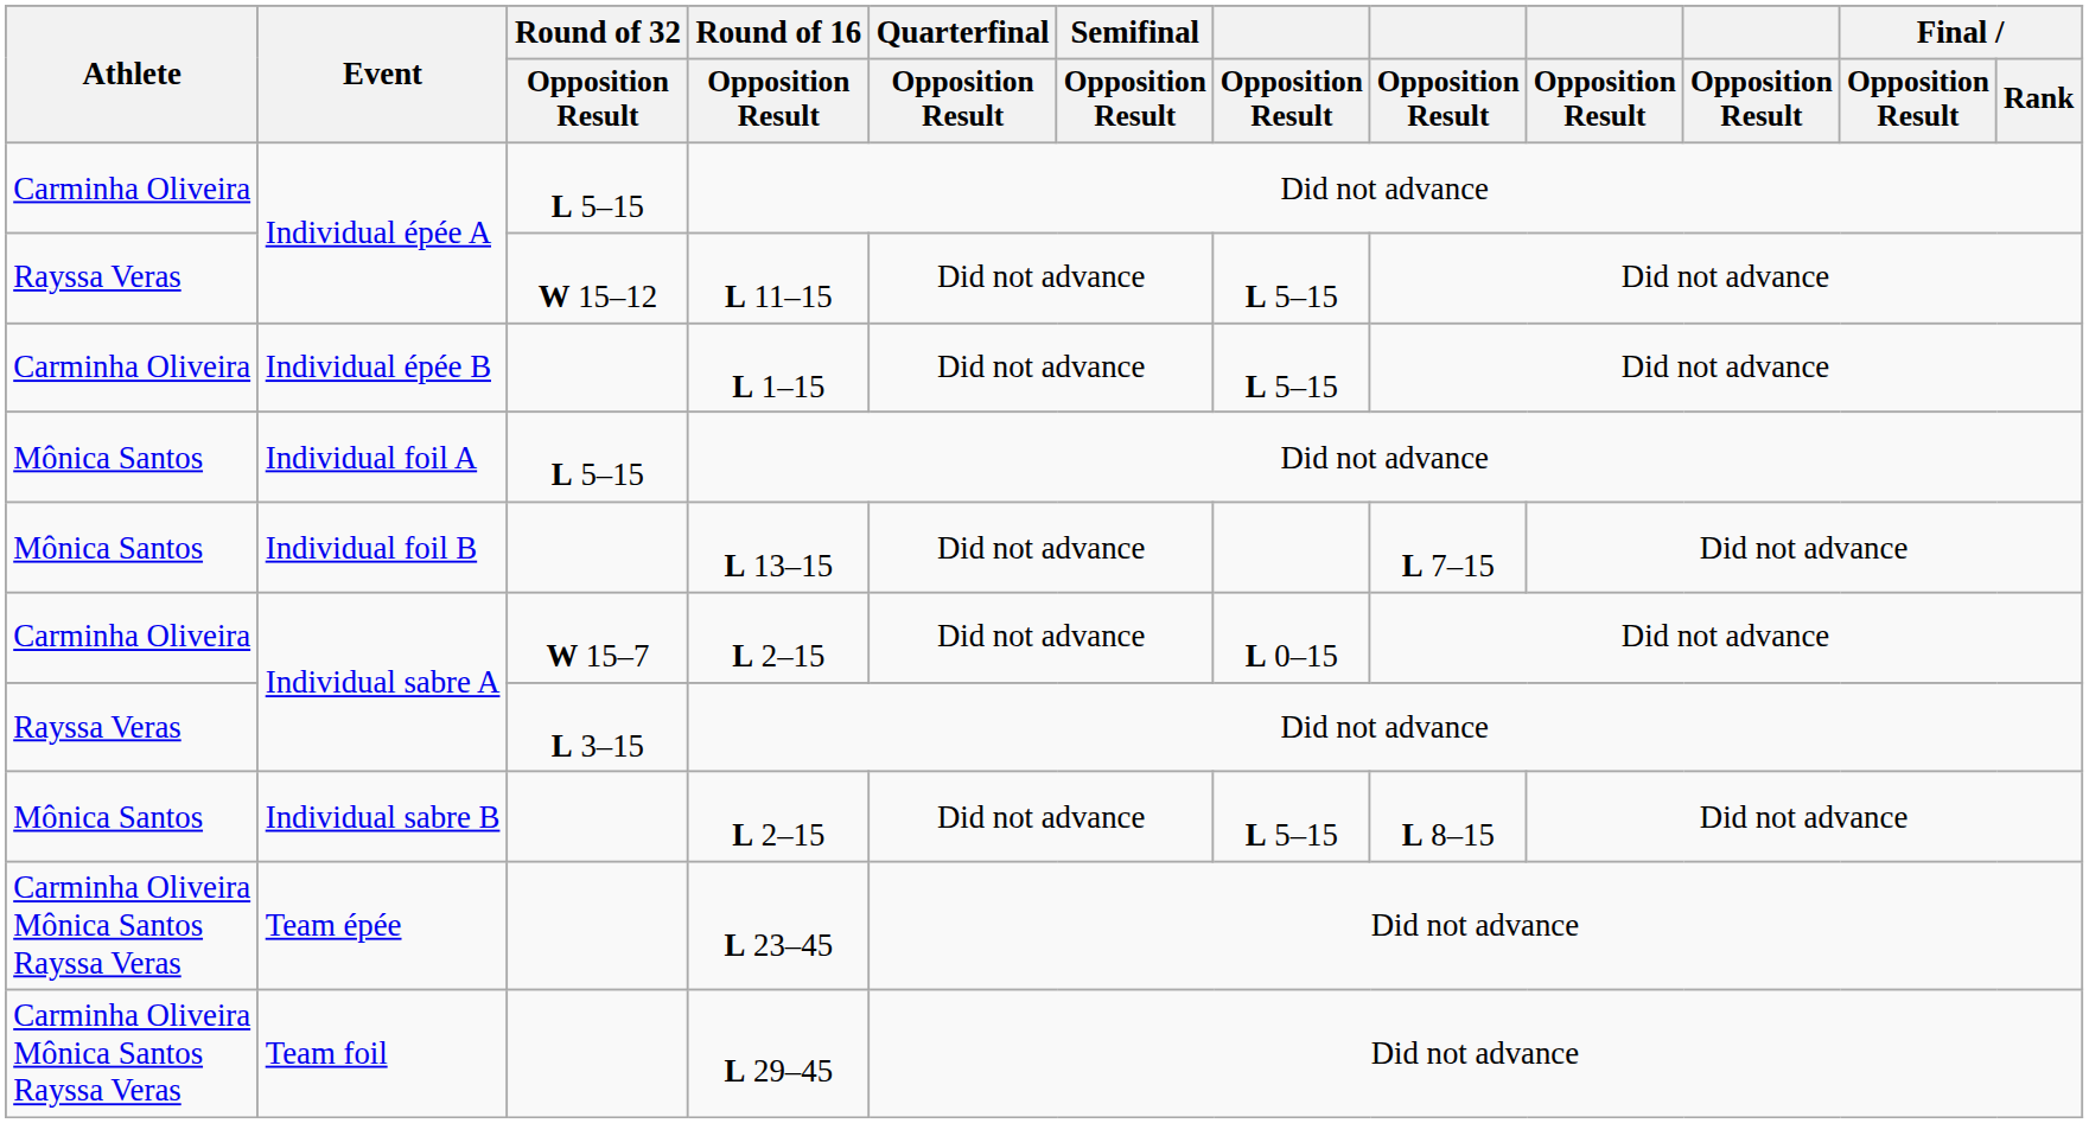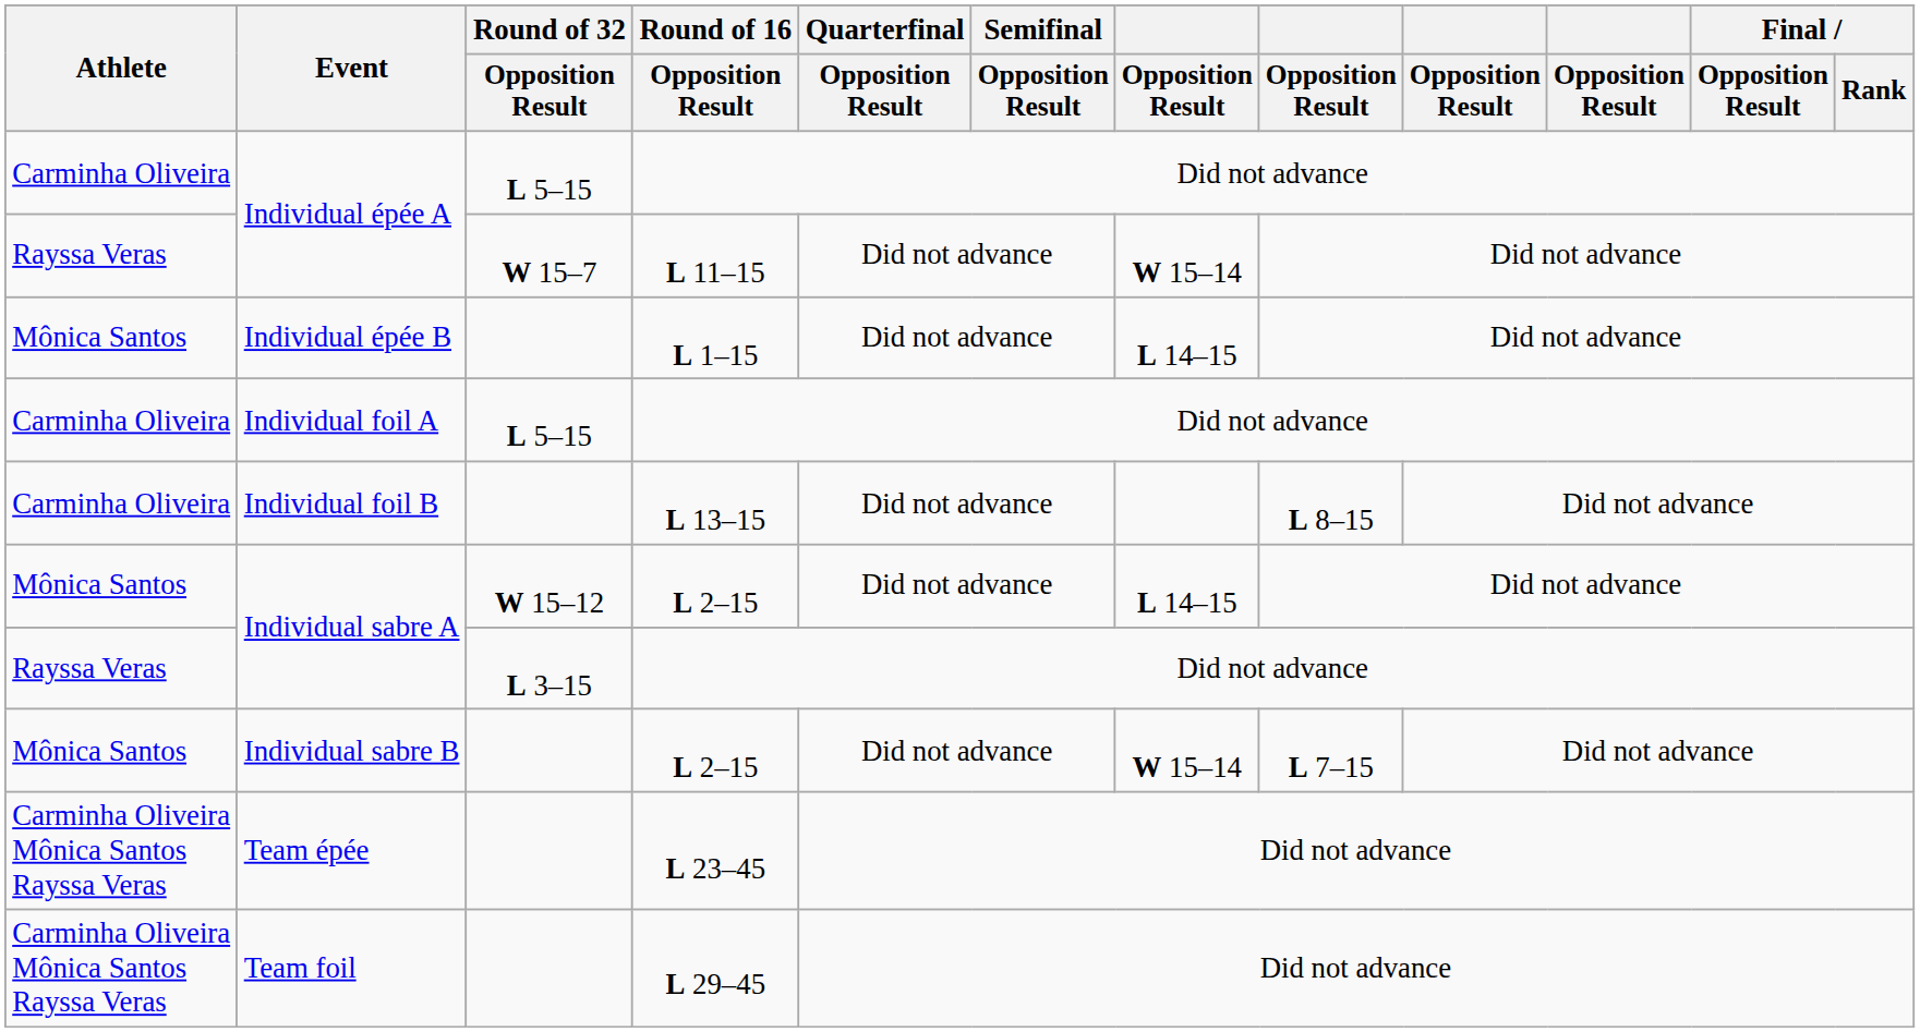Individual épée A / L 11–15 | Round of 32 / Opposition Result: W 15–12 -> W 15–7
Individual épée A / L 11–15 | column 7: L 5–15 -> W 15–14
Individual épée B | Athlete: Carminha Oliveira -> Mônica Santos
Individual épée B | column 7: L 5–15 -> L 14–15
Individual foil A | Athlete: Mônica Santos -> Carminha Oliveira
Individual foil B | Athlete: Mônica Santos -> Carminha Oliveira
Individual foil B | column 8: L 7–15 -> L 8–15
Individual sabre A / L 2–15 | Athlete: Carminha Oliveira -> Mônica Santos
Individual sabre A / L 2–15 | Round of 32 / Opposition Result: W 15–7 -> W 15–12
Individual sabre A / L 2–15 | column 7: L 0–15 -> L 14–15
Individual sabre B | column 7: L 5–15 -> W 15–14
Individual sabre B | column 8: L 8–15 -> L 7–15
